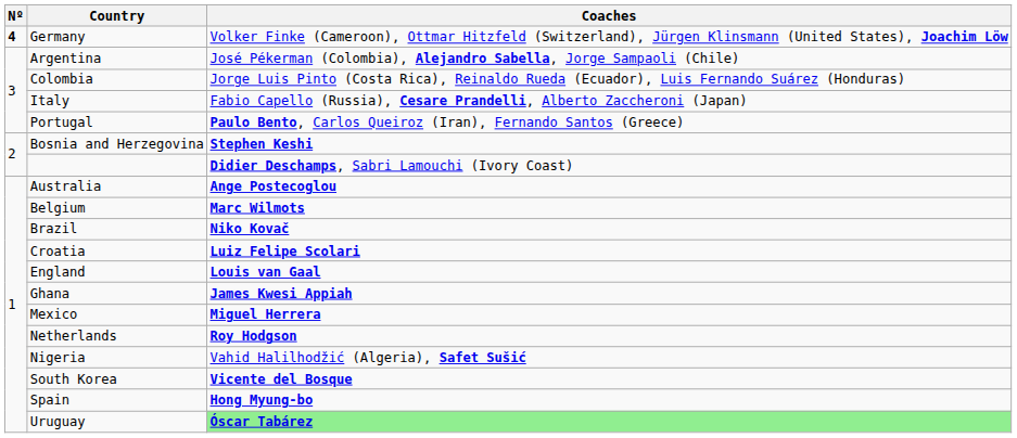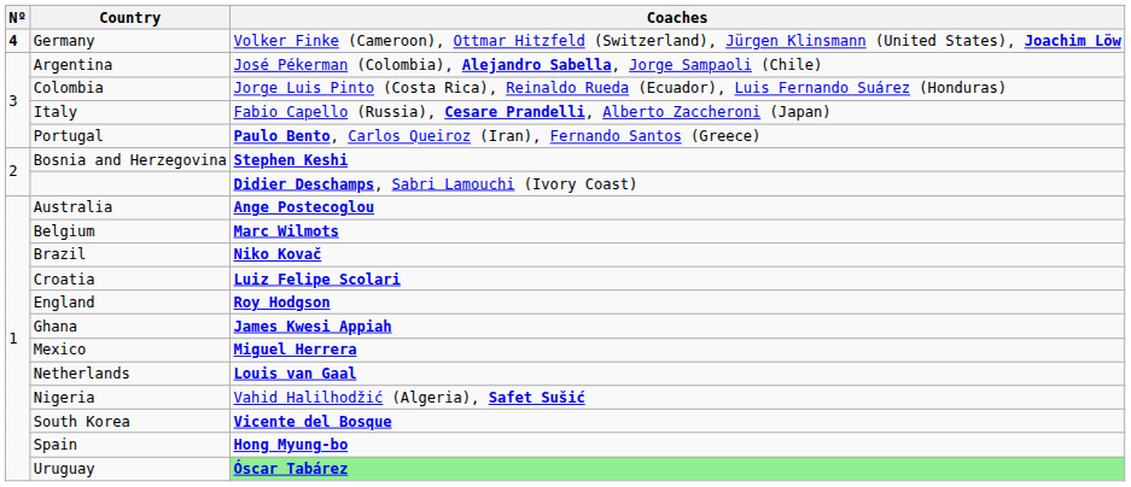England | Coaches: Louis van Gaal -> Roy Hodgson
Netherlands | Coaches: Roy Hodgson -> Louis van Gaal
